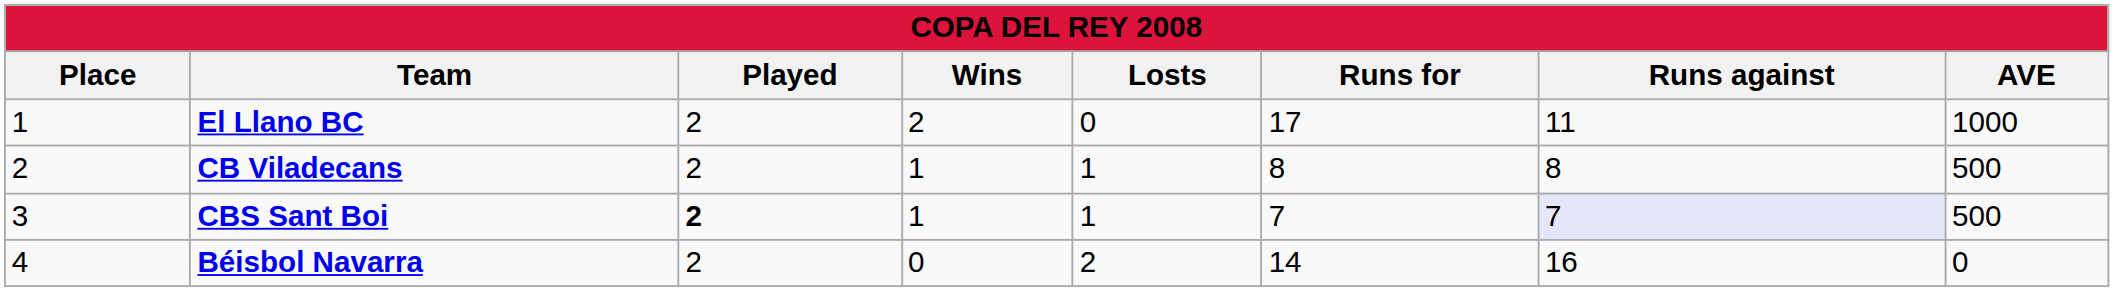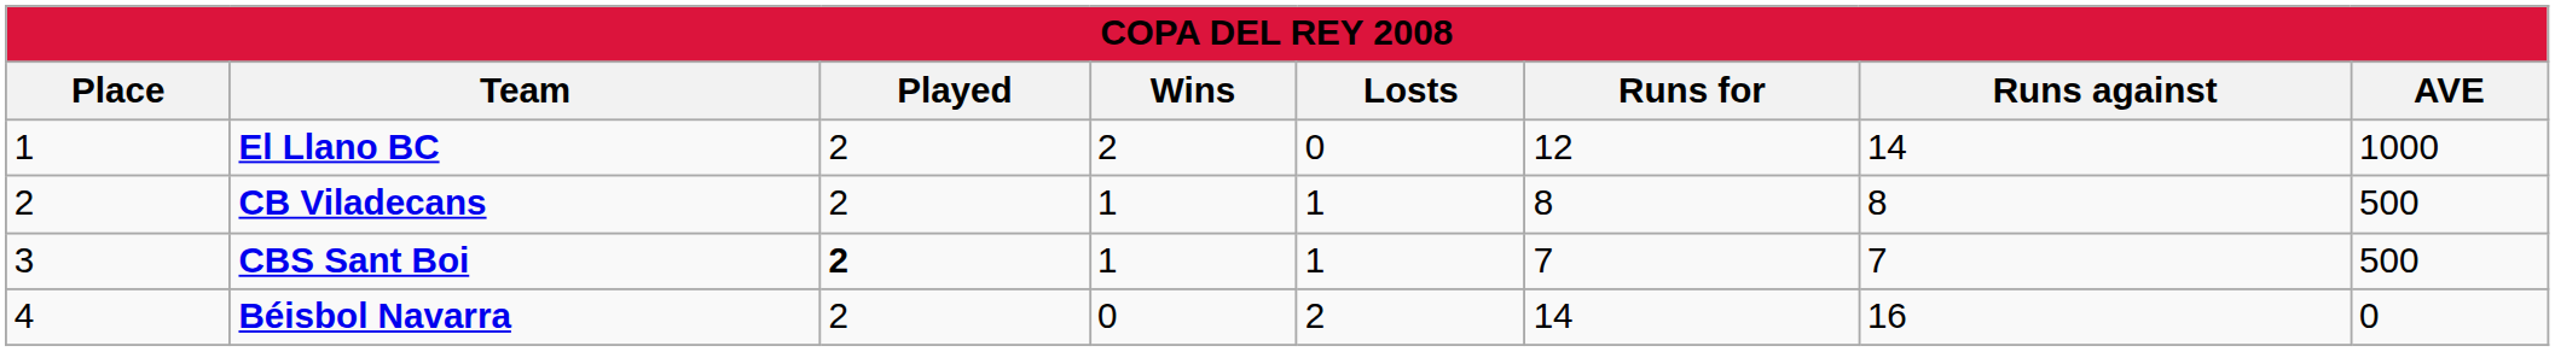El Llano BC | Runs for: 17 -> 12
El Llano BC | Runs against: 11 -> 14
CBS Sant Boi | Runs against: lavender background -> no background
